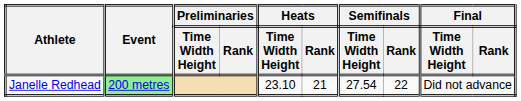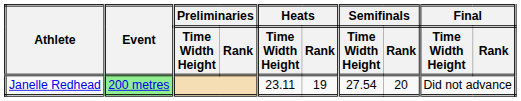Janelle Redhead | Heats / Time Width Height: 23.10 -> 23.11
Janelle Redhead | Heats / Rank: 21 -> 19
Janelle Redhead | Semifinals / Rank: 22 -> 20
